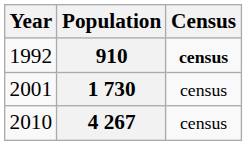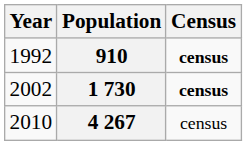1 730 | Year: 2001 -> 2002
1 730 | Census: normal -> bold
